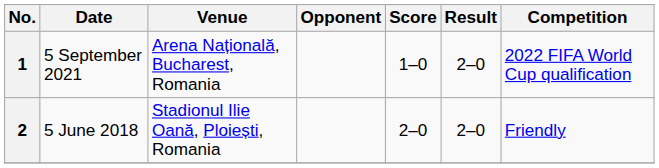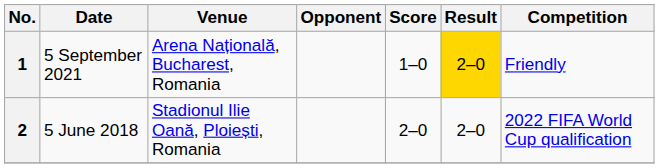1 | Result: no background -> gold background
1 | Competition: 2022 FIFA World Cup qualification -> Friendly
2 | Competition: Friendly -> 2022 FIFA World Cup qualification
